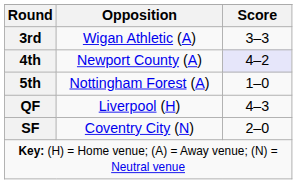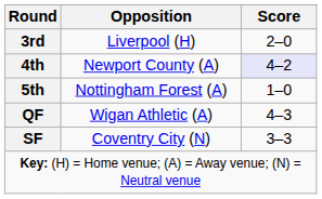3rd | Opposition: Wigan Athletic (A) -> Liverpool (H)
3rd | Score: 3–3 -> 2–0
QF | Opposition: Liverpool (H) -> Wigan Athletic (A)
SF | Score: 2–0 -> 3–3
